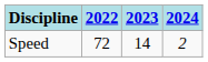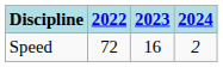Speed | 2023: 14 -> 16
